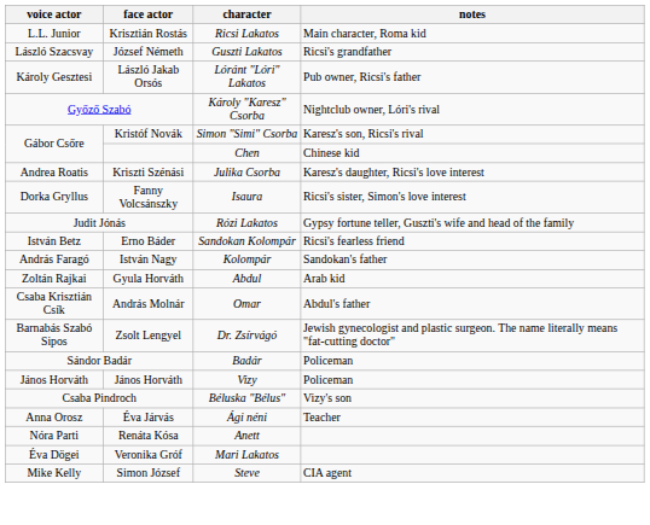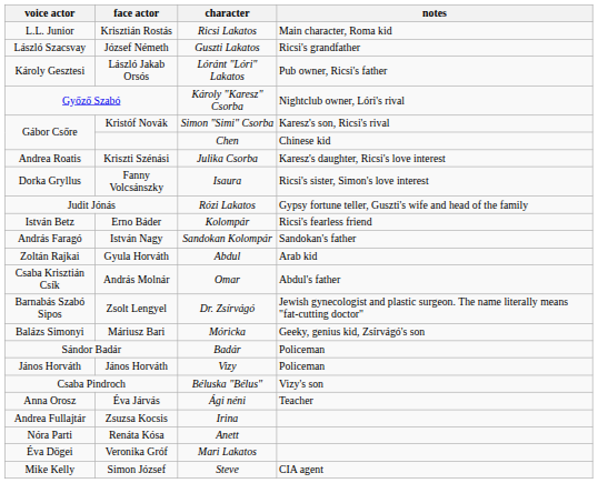Erno Báder | character: Sandokan Kolompár -> Kolompár
István Nagy | character: Kolompár -> Sandokan Kolompár
+ row: Balázs Simonyi | Máriusz Bari | Móricka | Geeky, genius kid, Zsírvágó's son
+ row: Andrea Fullajtár | Zsuzsa Kocsis | Irina
